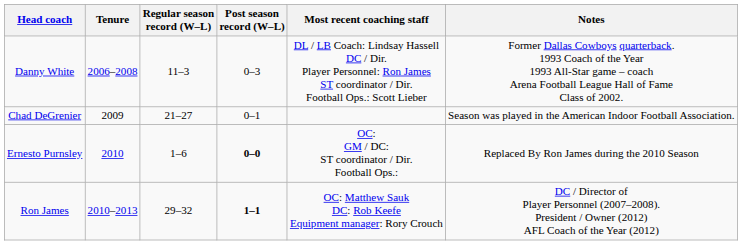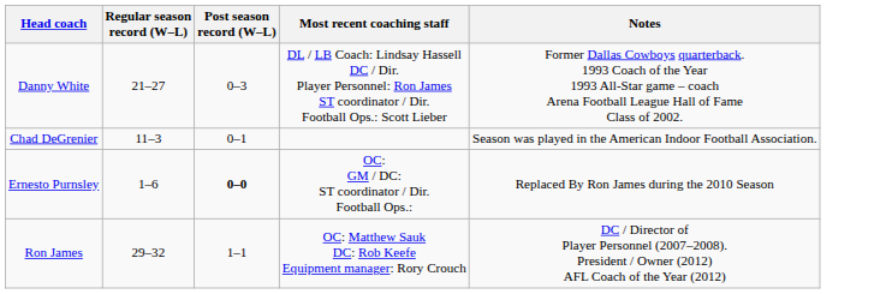- column: Tenure | 2006–2008 | 2009 | 2010 | 2010–2013
Danny White | Regular season record (W–L): 11–3 -> 21–27
Chad DeGrenier | Regular season record (W–L): 21–27 -> 11–3
Ron James | Post season record (W–L): bold -> normal
